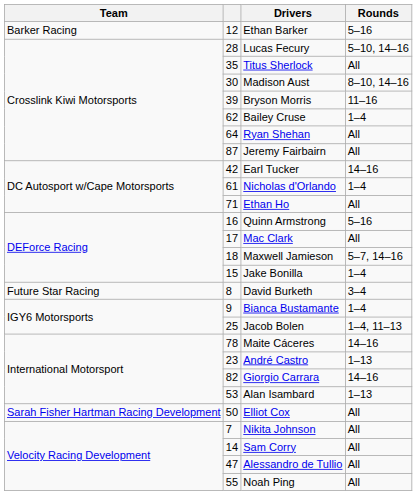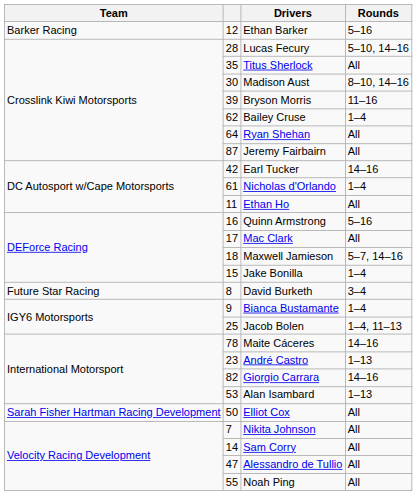Ethan Ho | column 2: 71 -> 11
